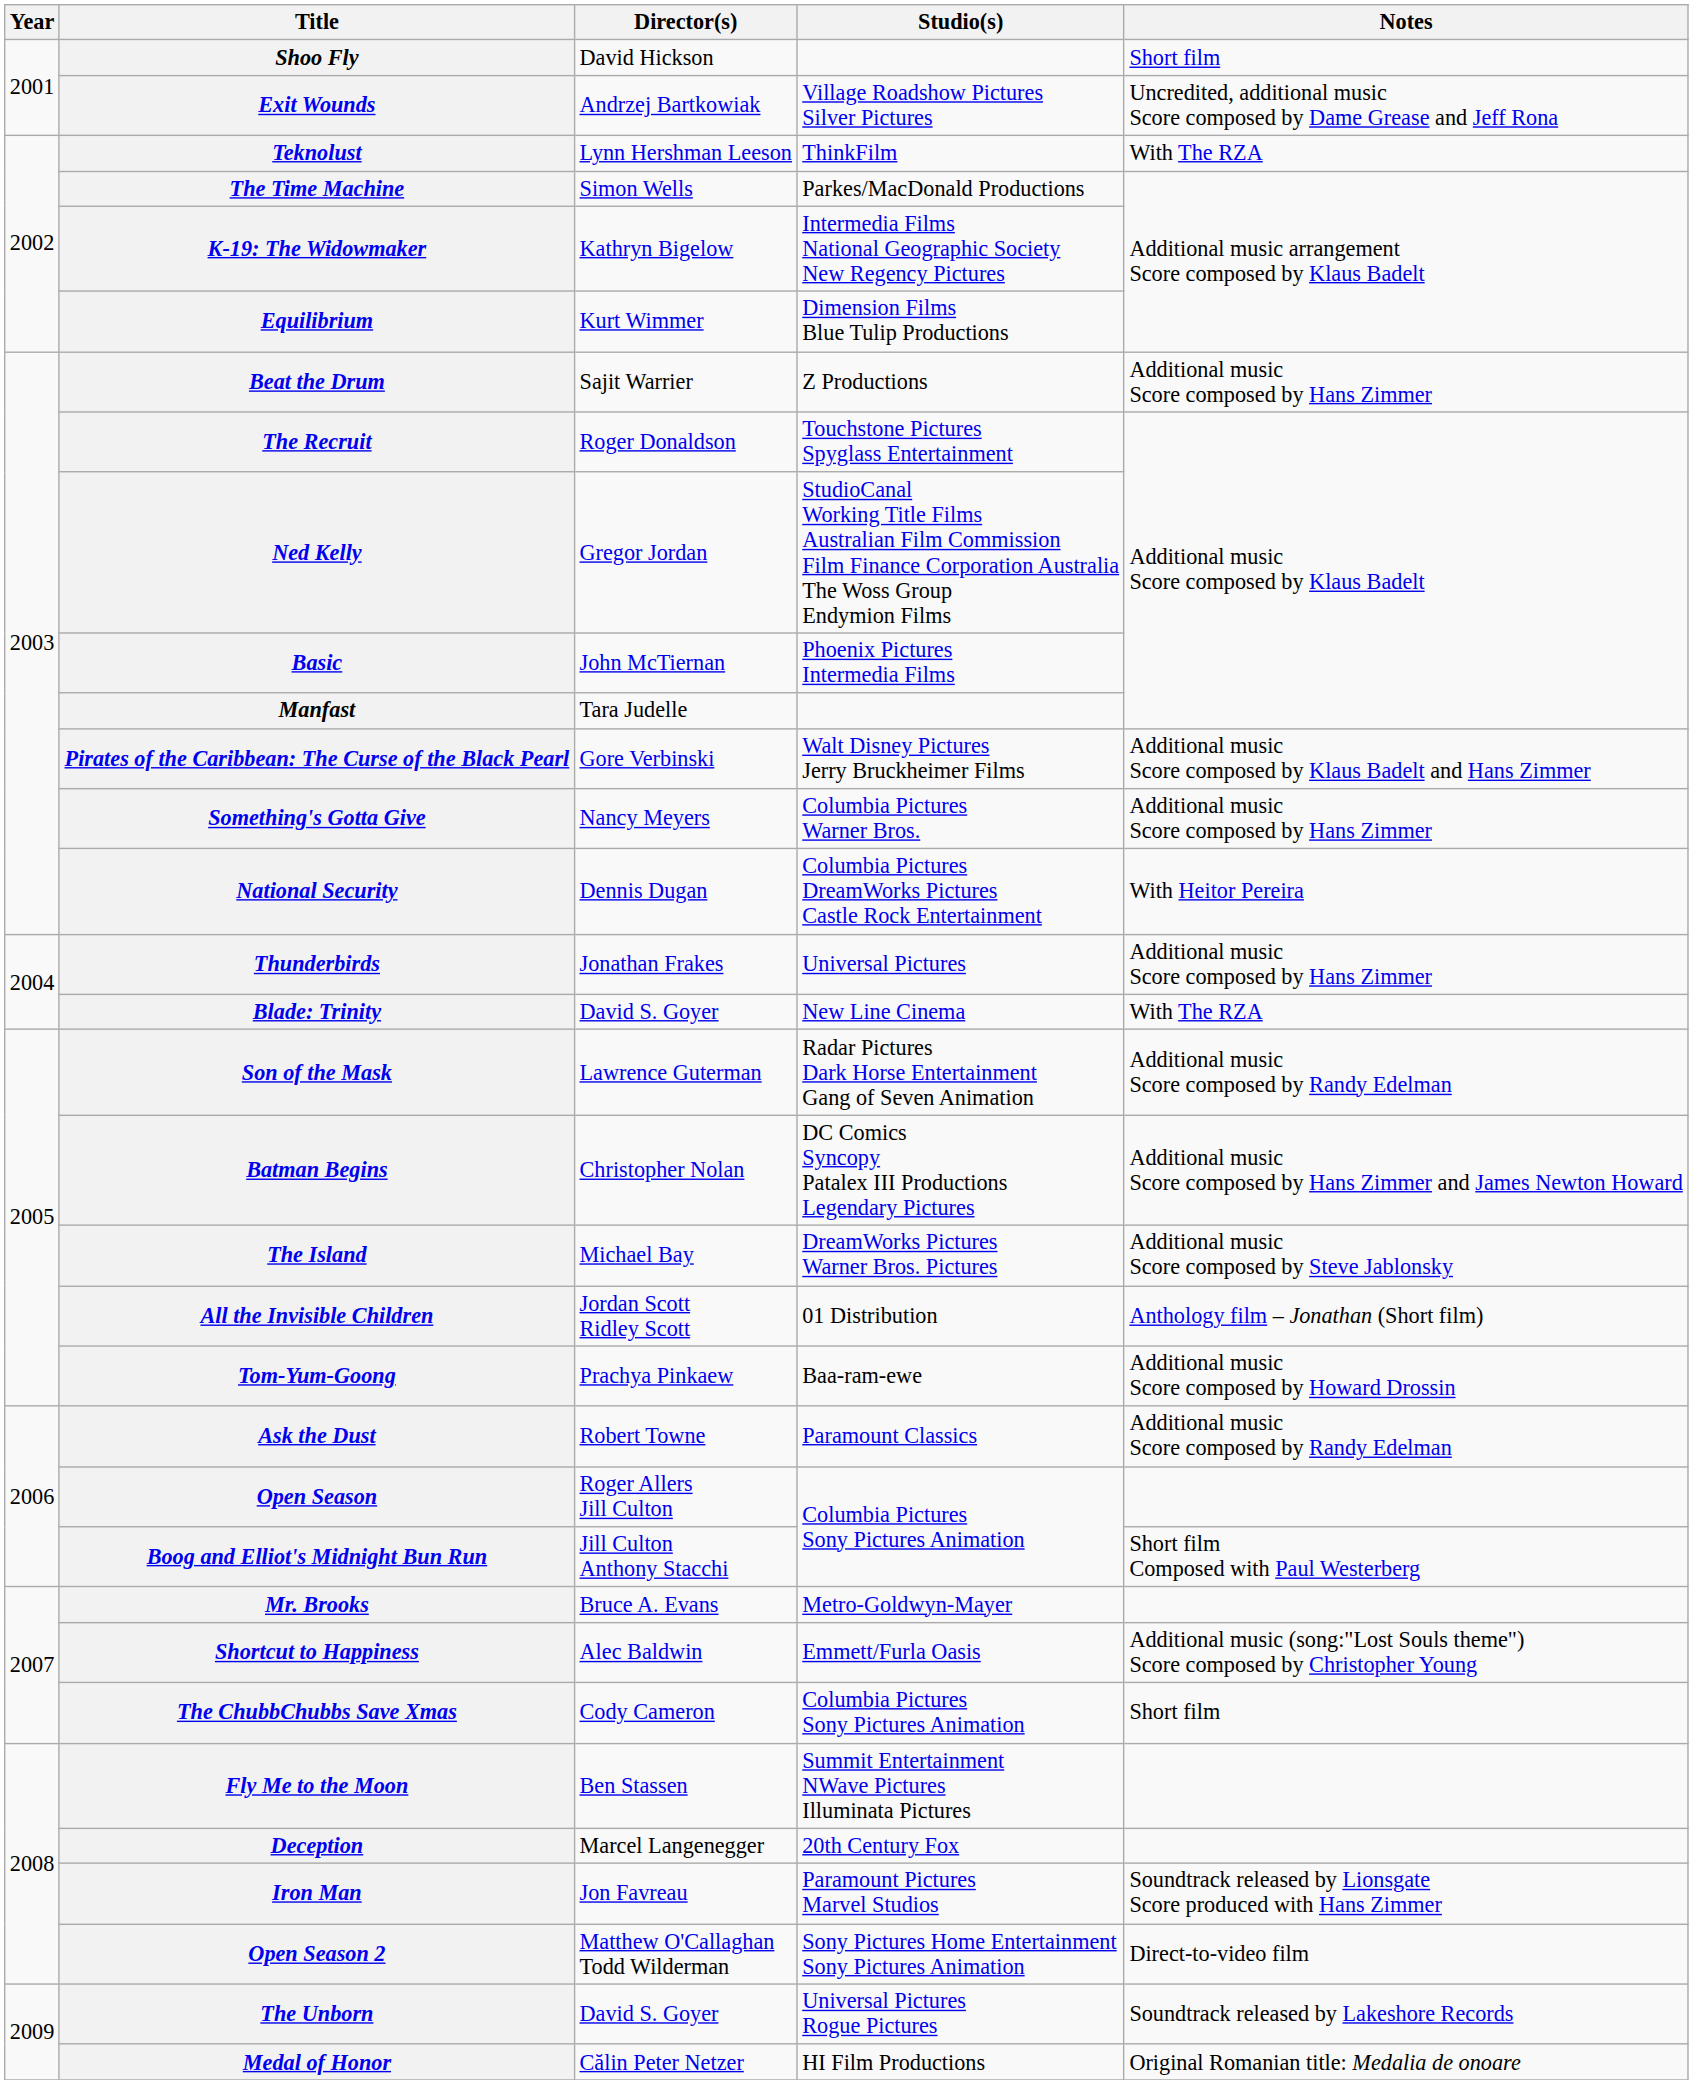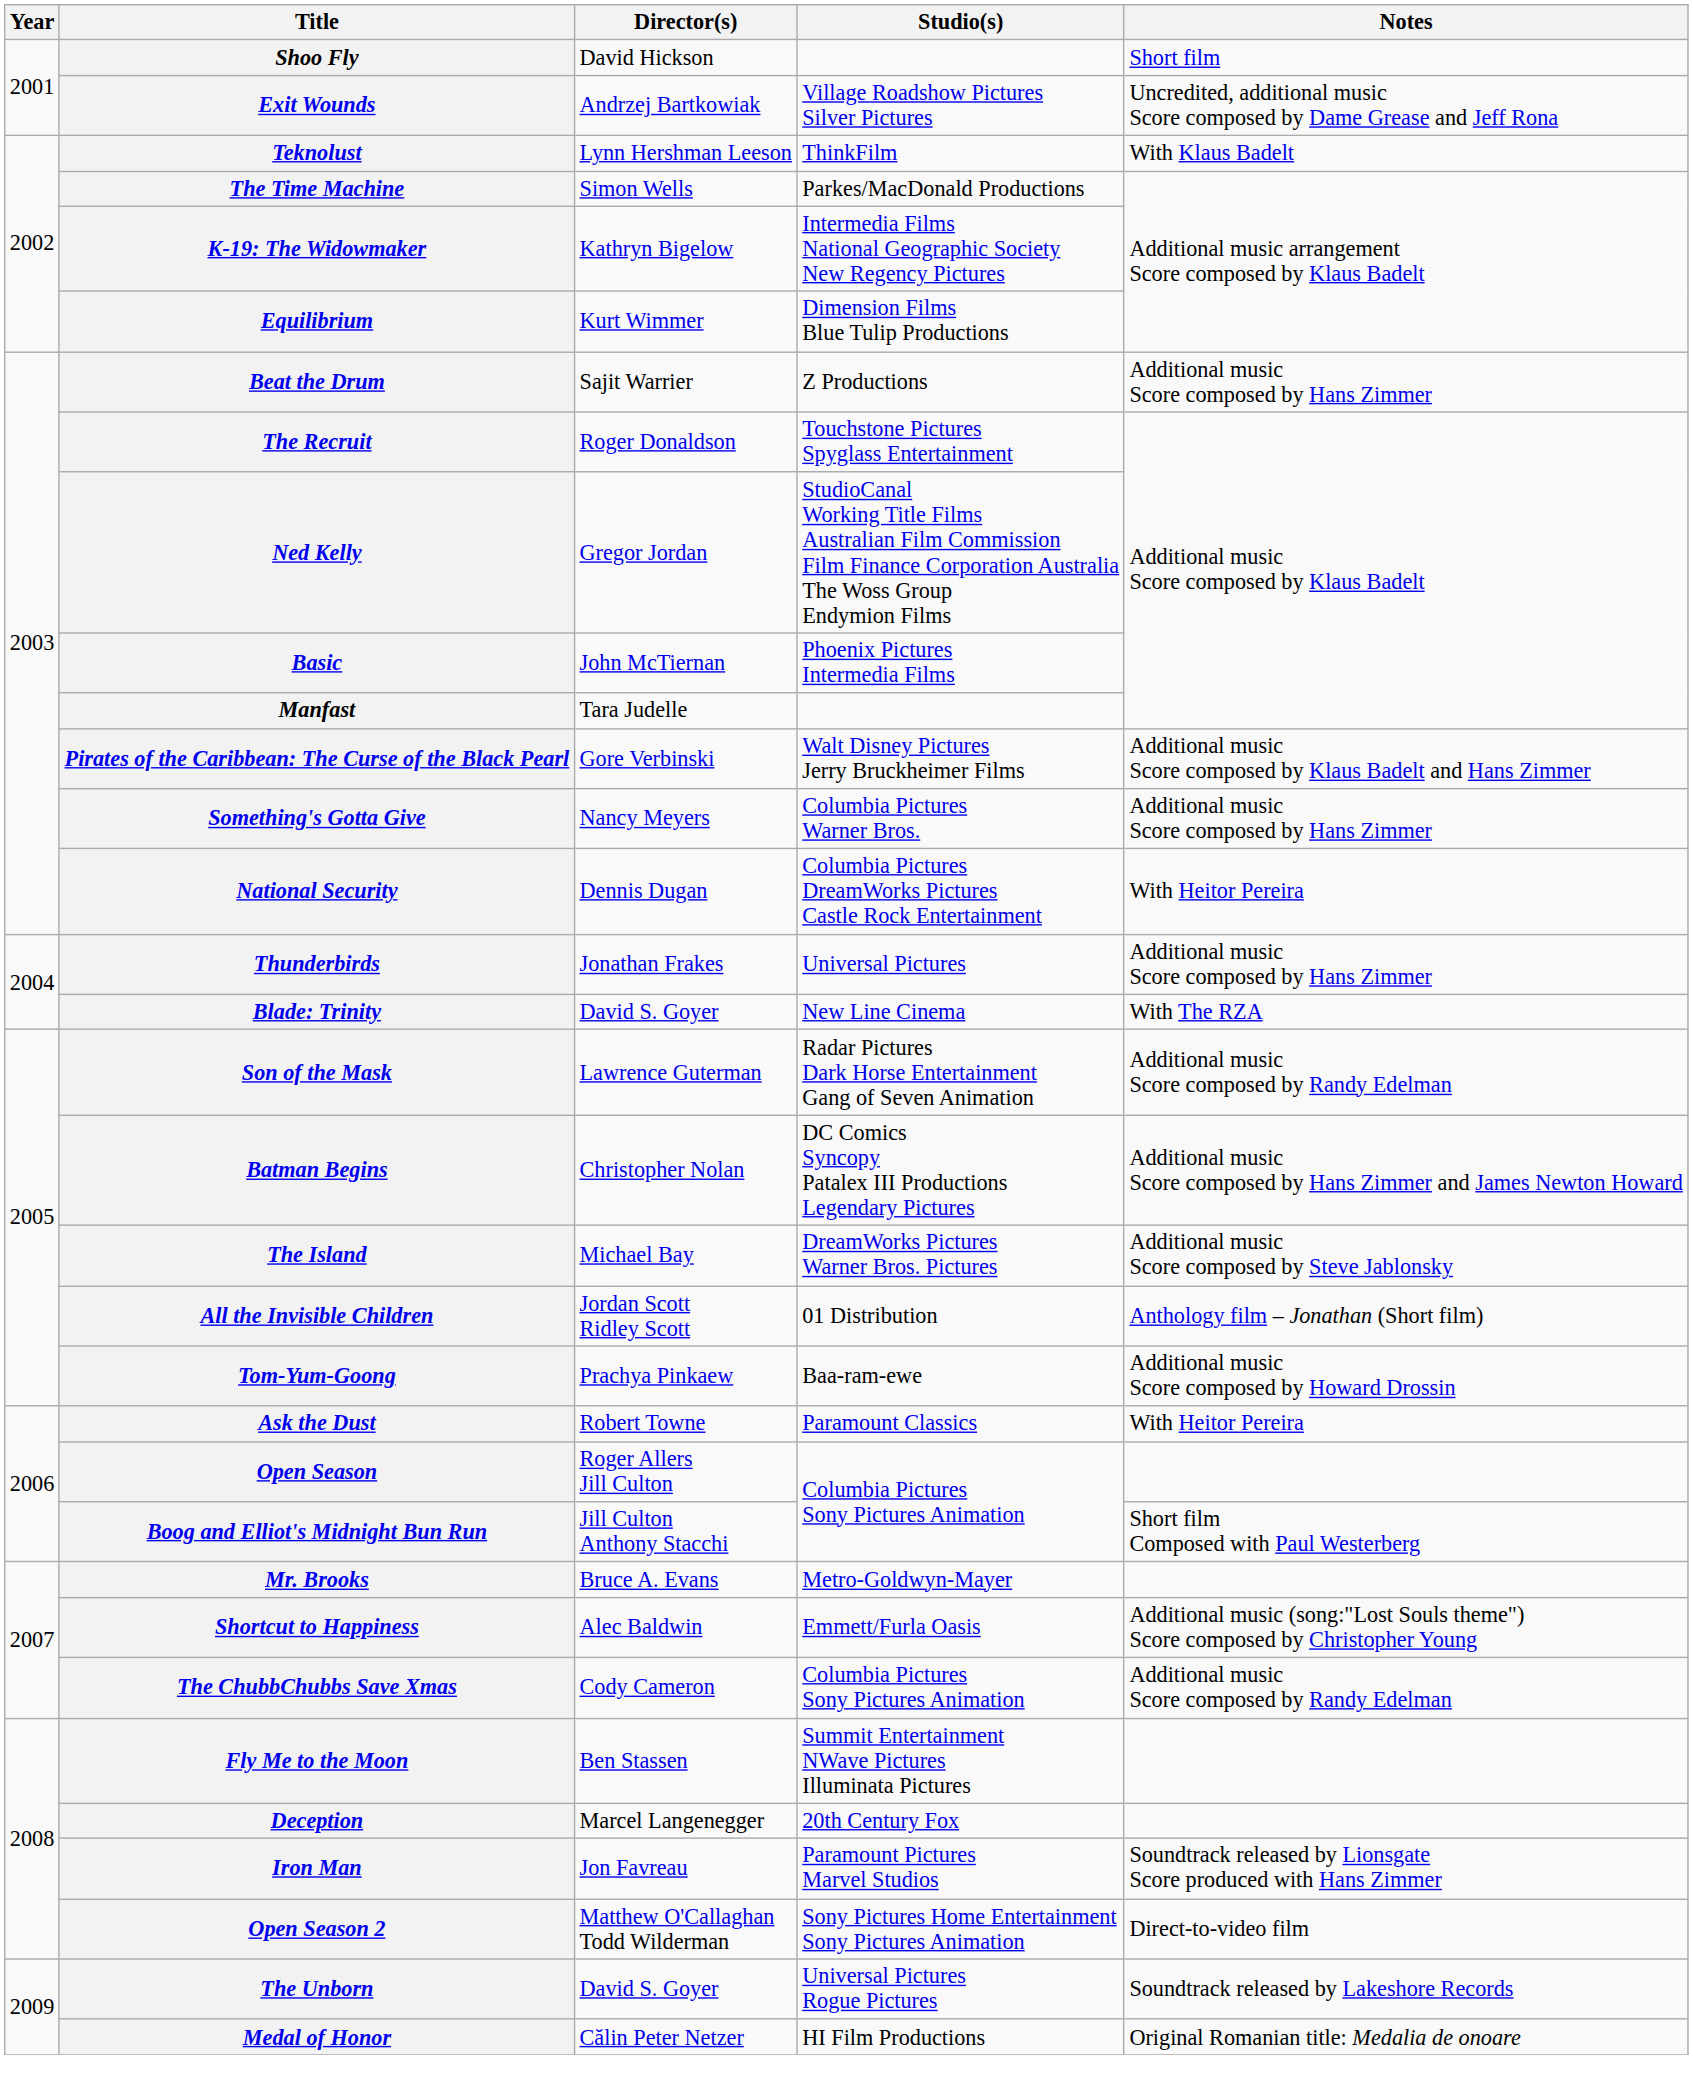Teknolust | Notes: With The RZA -> With Klaus Badelt
Ask the Dust | Notes: Additional music Score composed by Randy Edelman -> With Heitor Pereira
The ChubbChubbs Save Xmas | Notes: Short film -> Additional music Score composed by Randy Edelman
